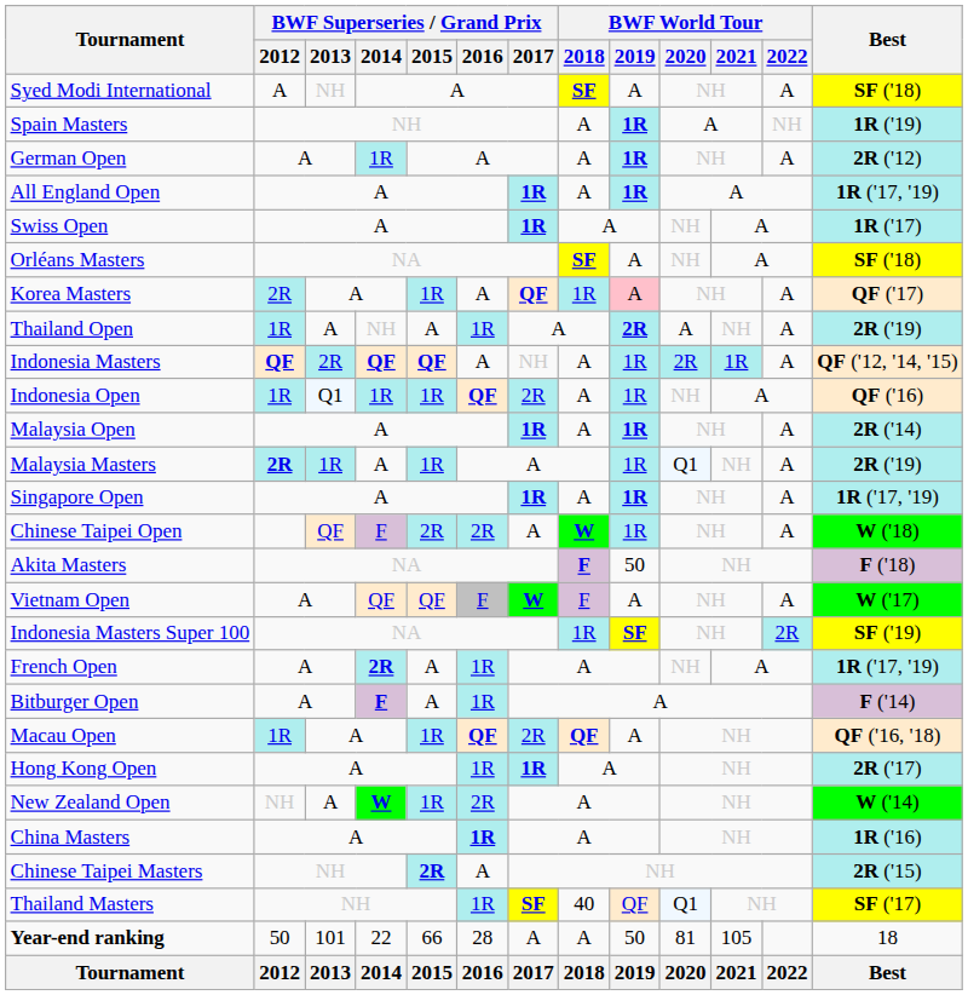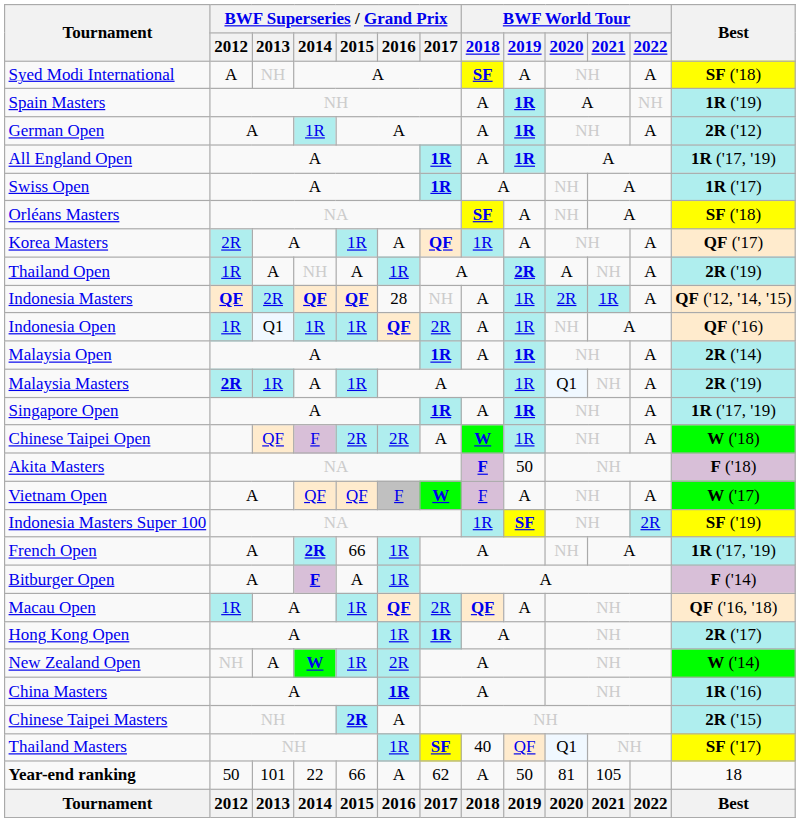Korea Masters | BWF World Tour / 2019: pink background -> no background
Indonesia Masters | BWF Superseries / Grand Prix / 2016: A -> 28
French Open | BWF Superseries / Grand Prix / 2015: A -> 66
Year-end ranking | BWF Superseries / Grand Prix / 2016: 28 -> A
Year-end ranking | BWF Superseries / Grand Prix / 2017: A -> 62
